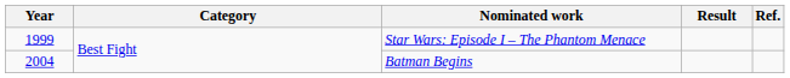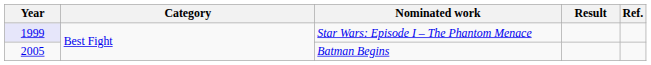Star Wars: Episode I – The Phantom Menace | Year: no background -> lavender background
Batman Begins | Year: 2004 -> 2005
